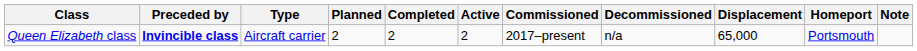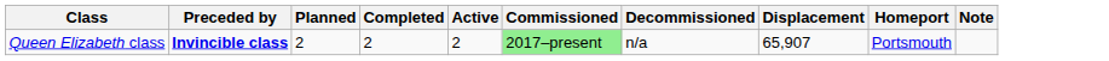- column: Type | Aircraft carrier
Queen Elizabeth class | Commissioned: no background -> lightgreen background
Queen Elizabeth class | Displacement: 65,000 -> 65,907
